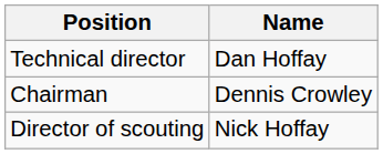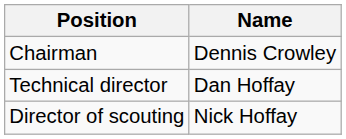rows swapped: Chairman <-> Technical director
